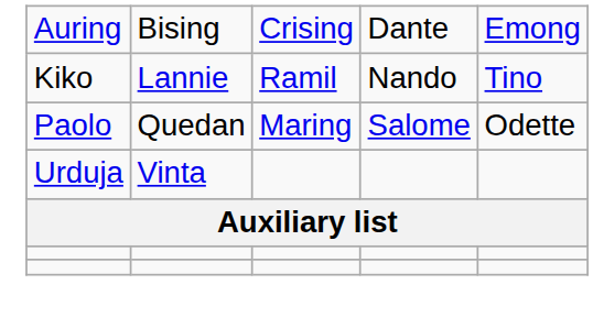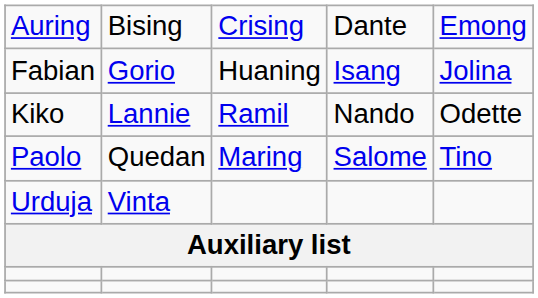+ row: Fabian | Gorio | Huaning | Isang | Jolina
Kiko | column 5: Tino -> Odette
Paolo | column 5: Odette -> Tino
